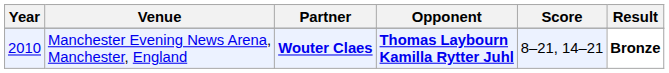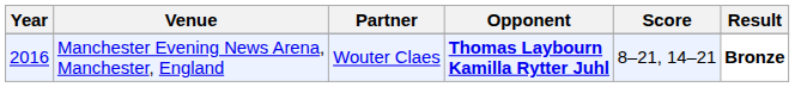Manchester Evening News Arena, Manchester, England | Year: 2010 -> 2016
Manchester Evening News Arena, Manchester, England | Partner: bold -> normal
